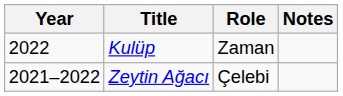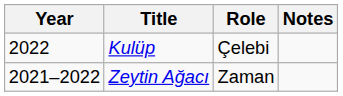Kulüp | Role: Zaman -> Çelebi
Zeytin Ağacı | Role: Çelebi -> Zaman
